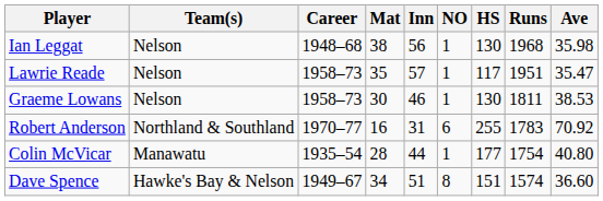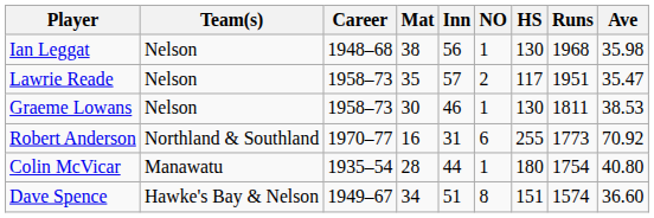Lawrie Reade | NO: 1 -> 2
Robert Anderson | Runs: 1783 -> 1773
Colin McVicar | HS: 177 -> 180
